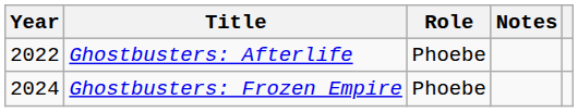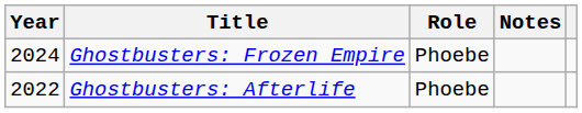rows swapped: Ghostbusters: Afterlife <-> Ghostbusters: Frozen Empire
